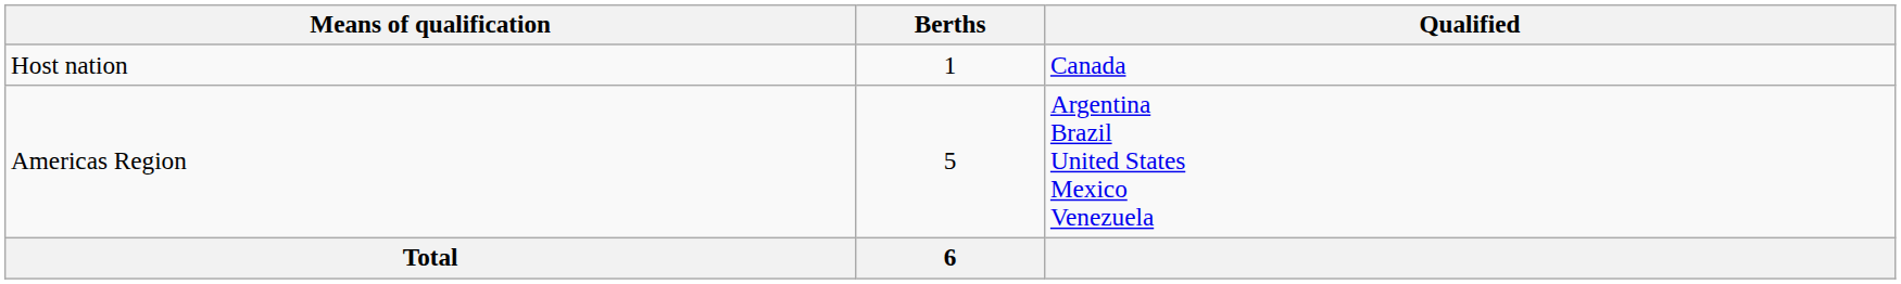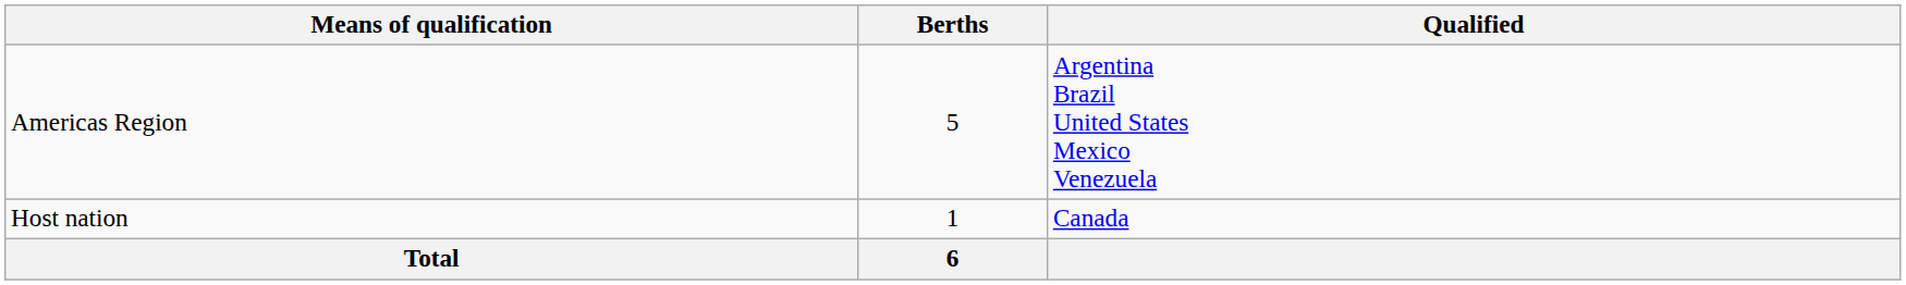rows swapped: Host nation <-> Americas Region
